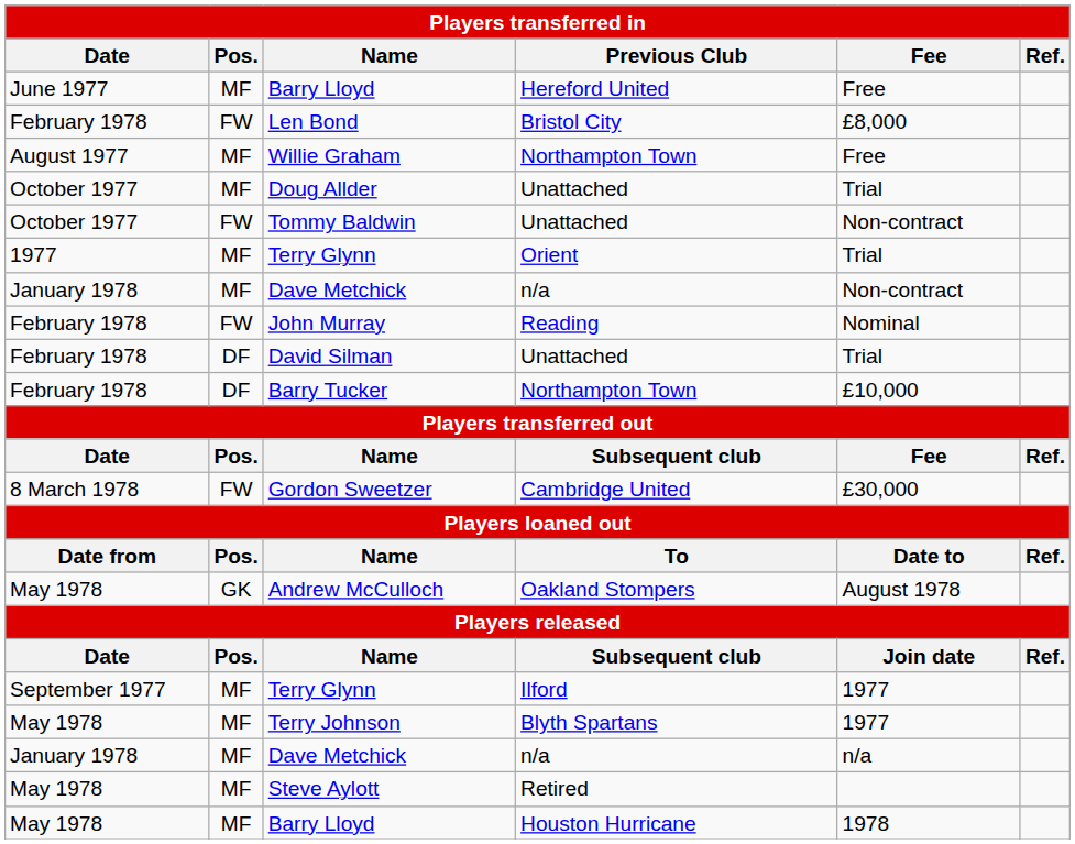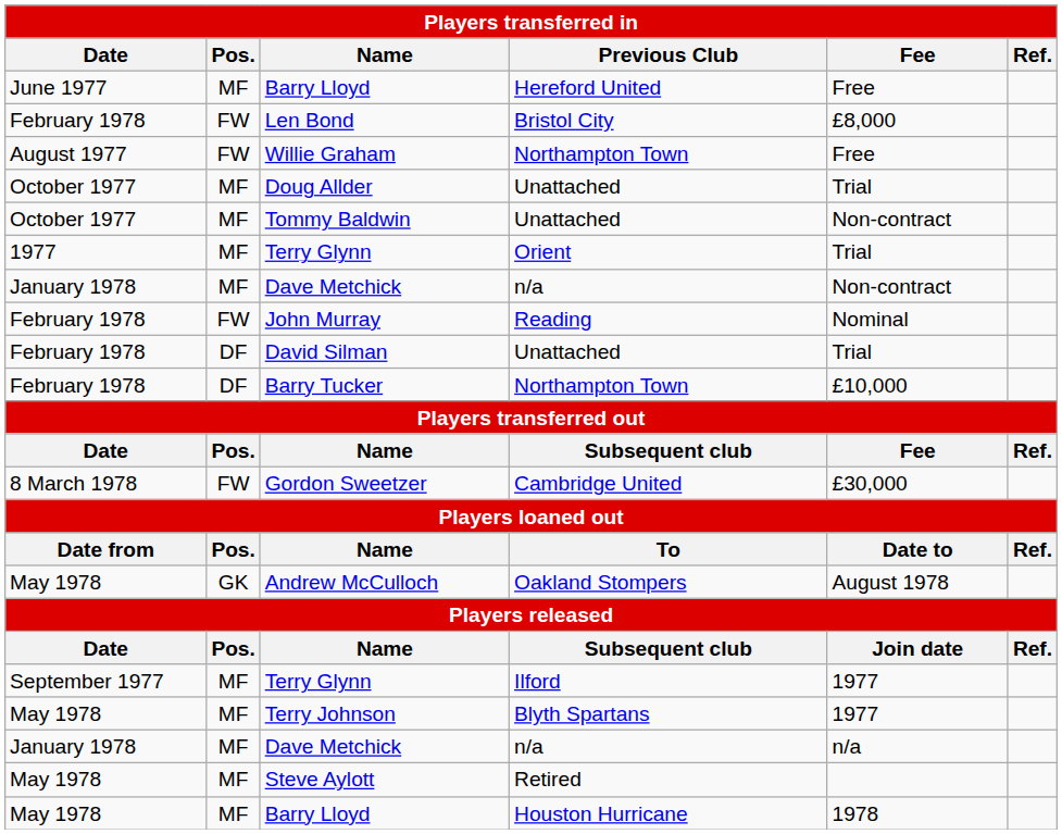Willie Graham | Pos.: MF -> FW
Tommy Baldwin | Pos.: FW -> MF
